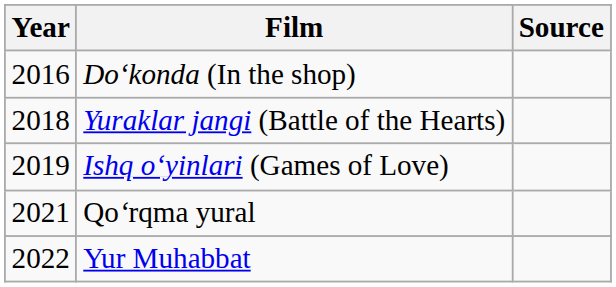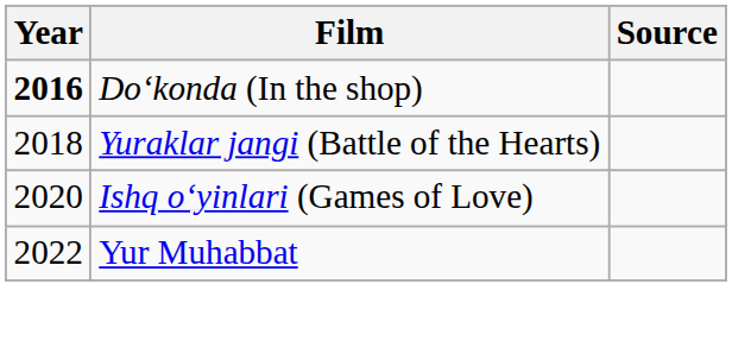Doʻkonda (In the shop) | Year: normal -> bold
Ishq oʻyinlari (Games of Love) | Year: 2019 -> 2020
- row: 2021 | Qoʻrqma yural
